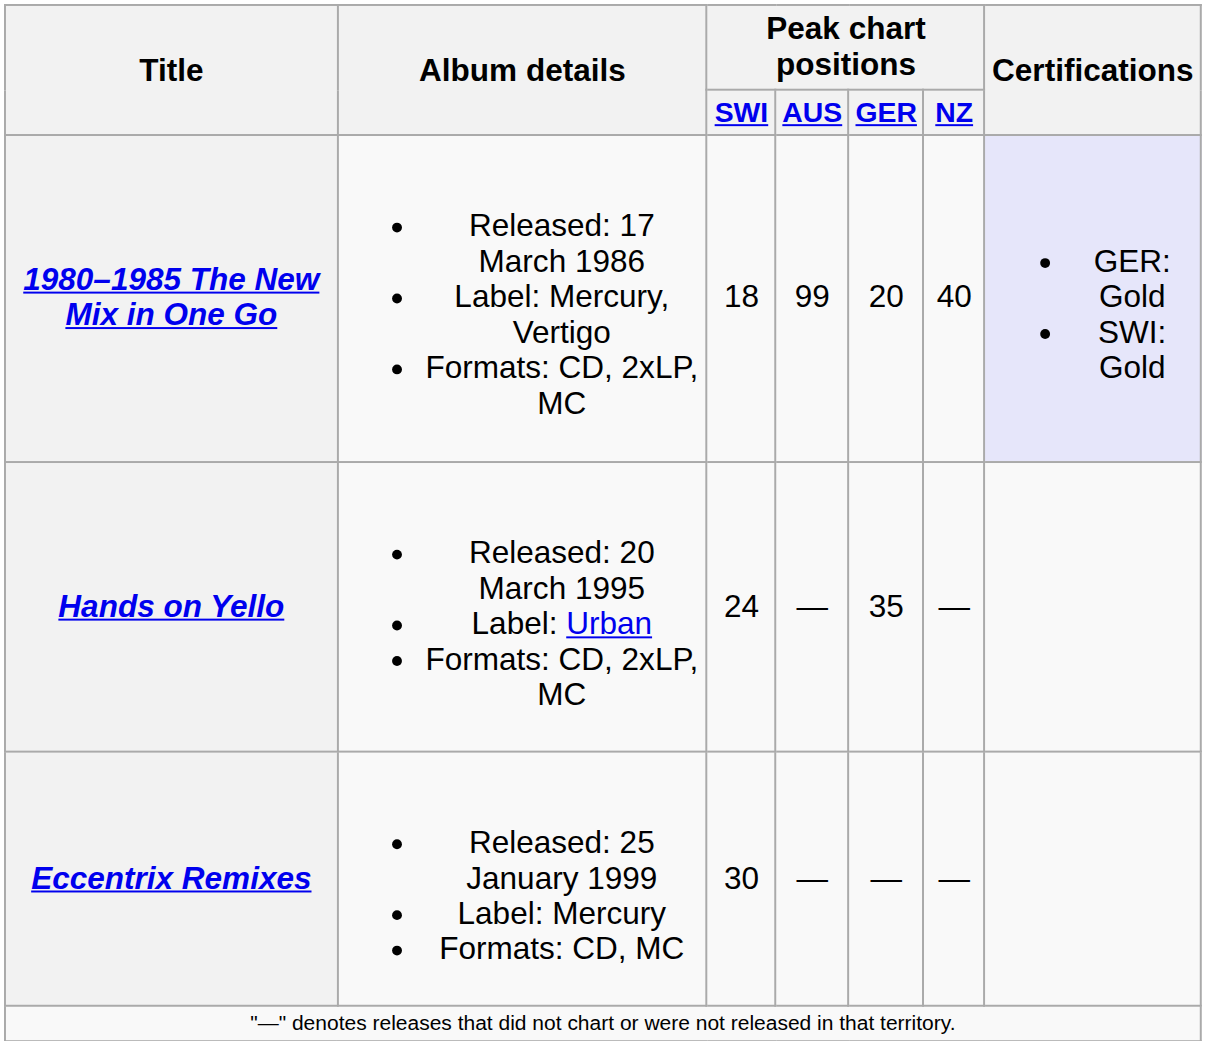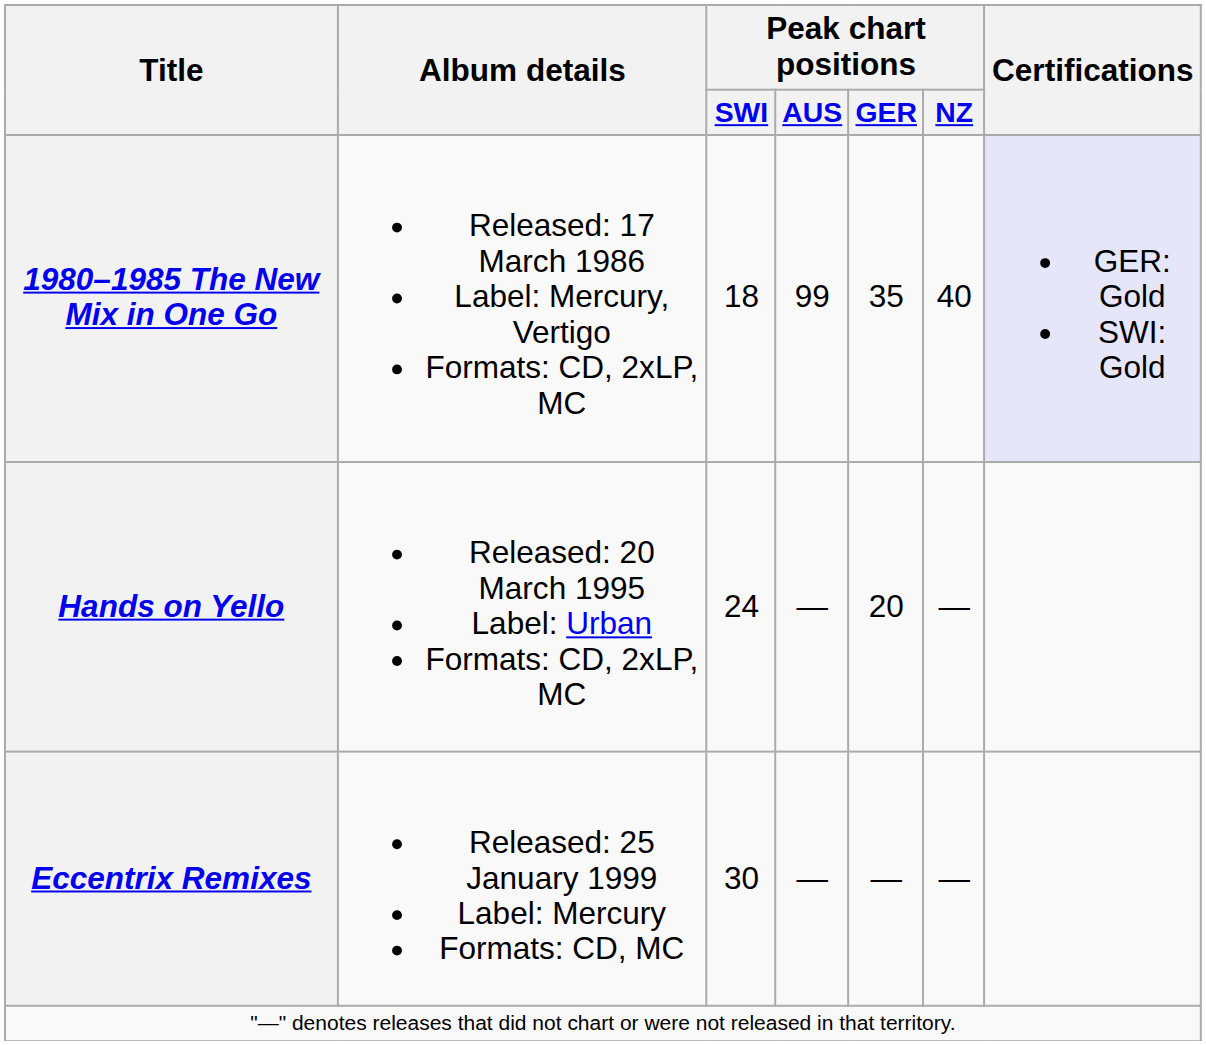1980–1985 The New Mix in One Go | Peak chart positions / GER: 20 -> 35
Hands on Yello | Peak chart positions / GER: 35 -> 20
